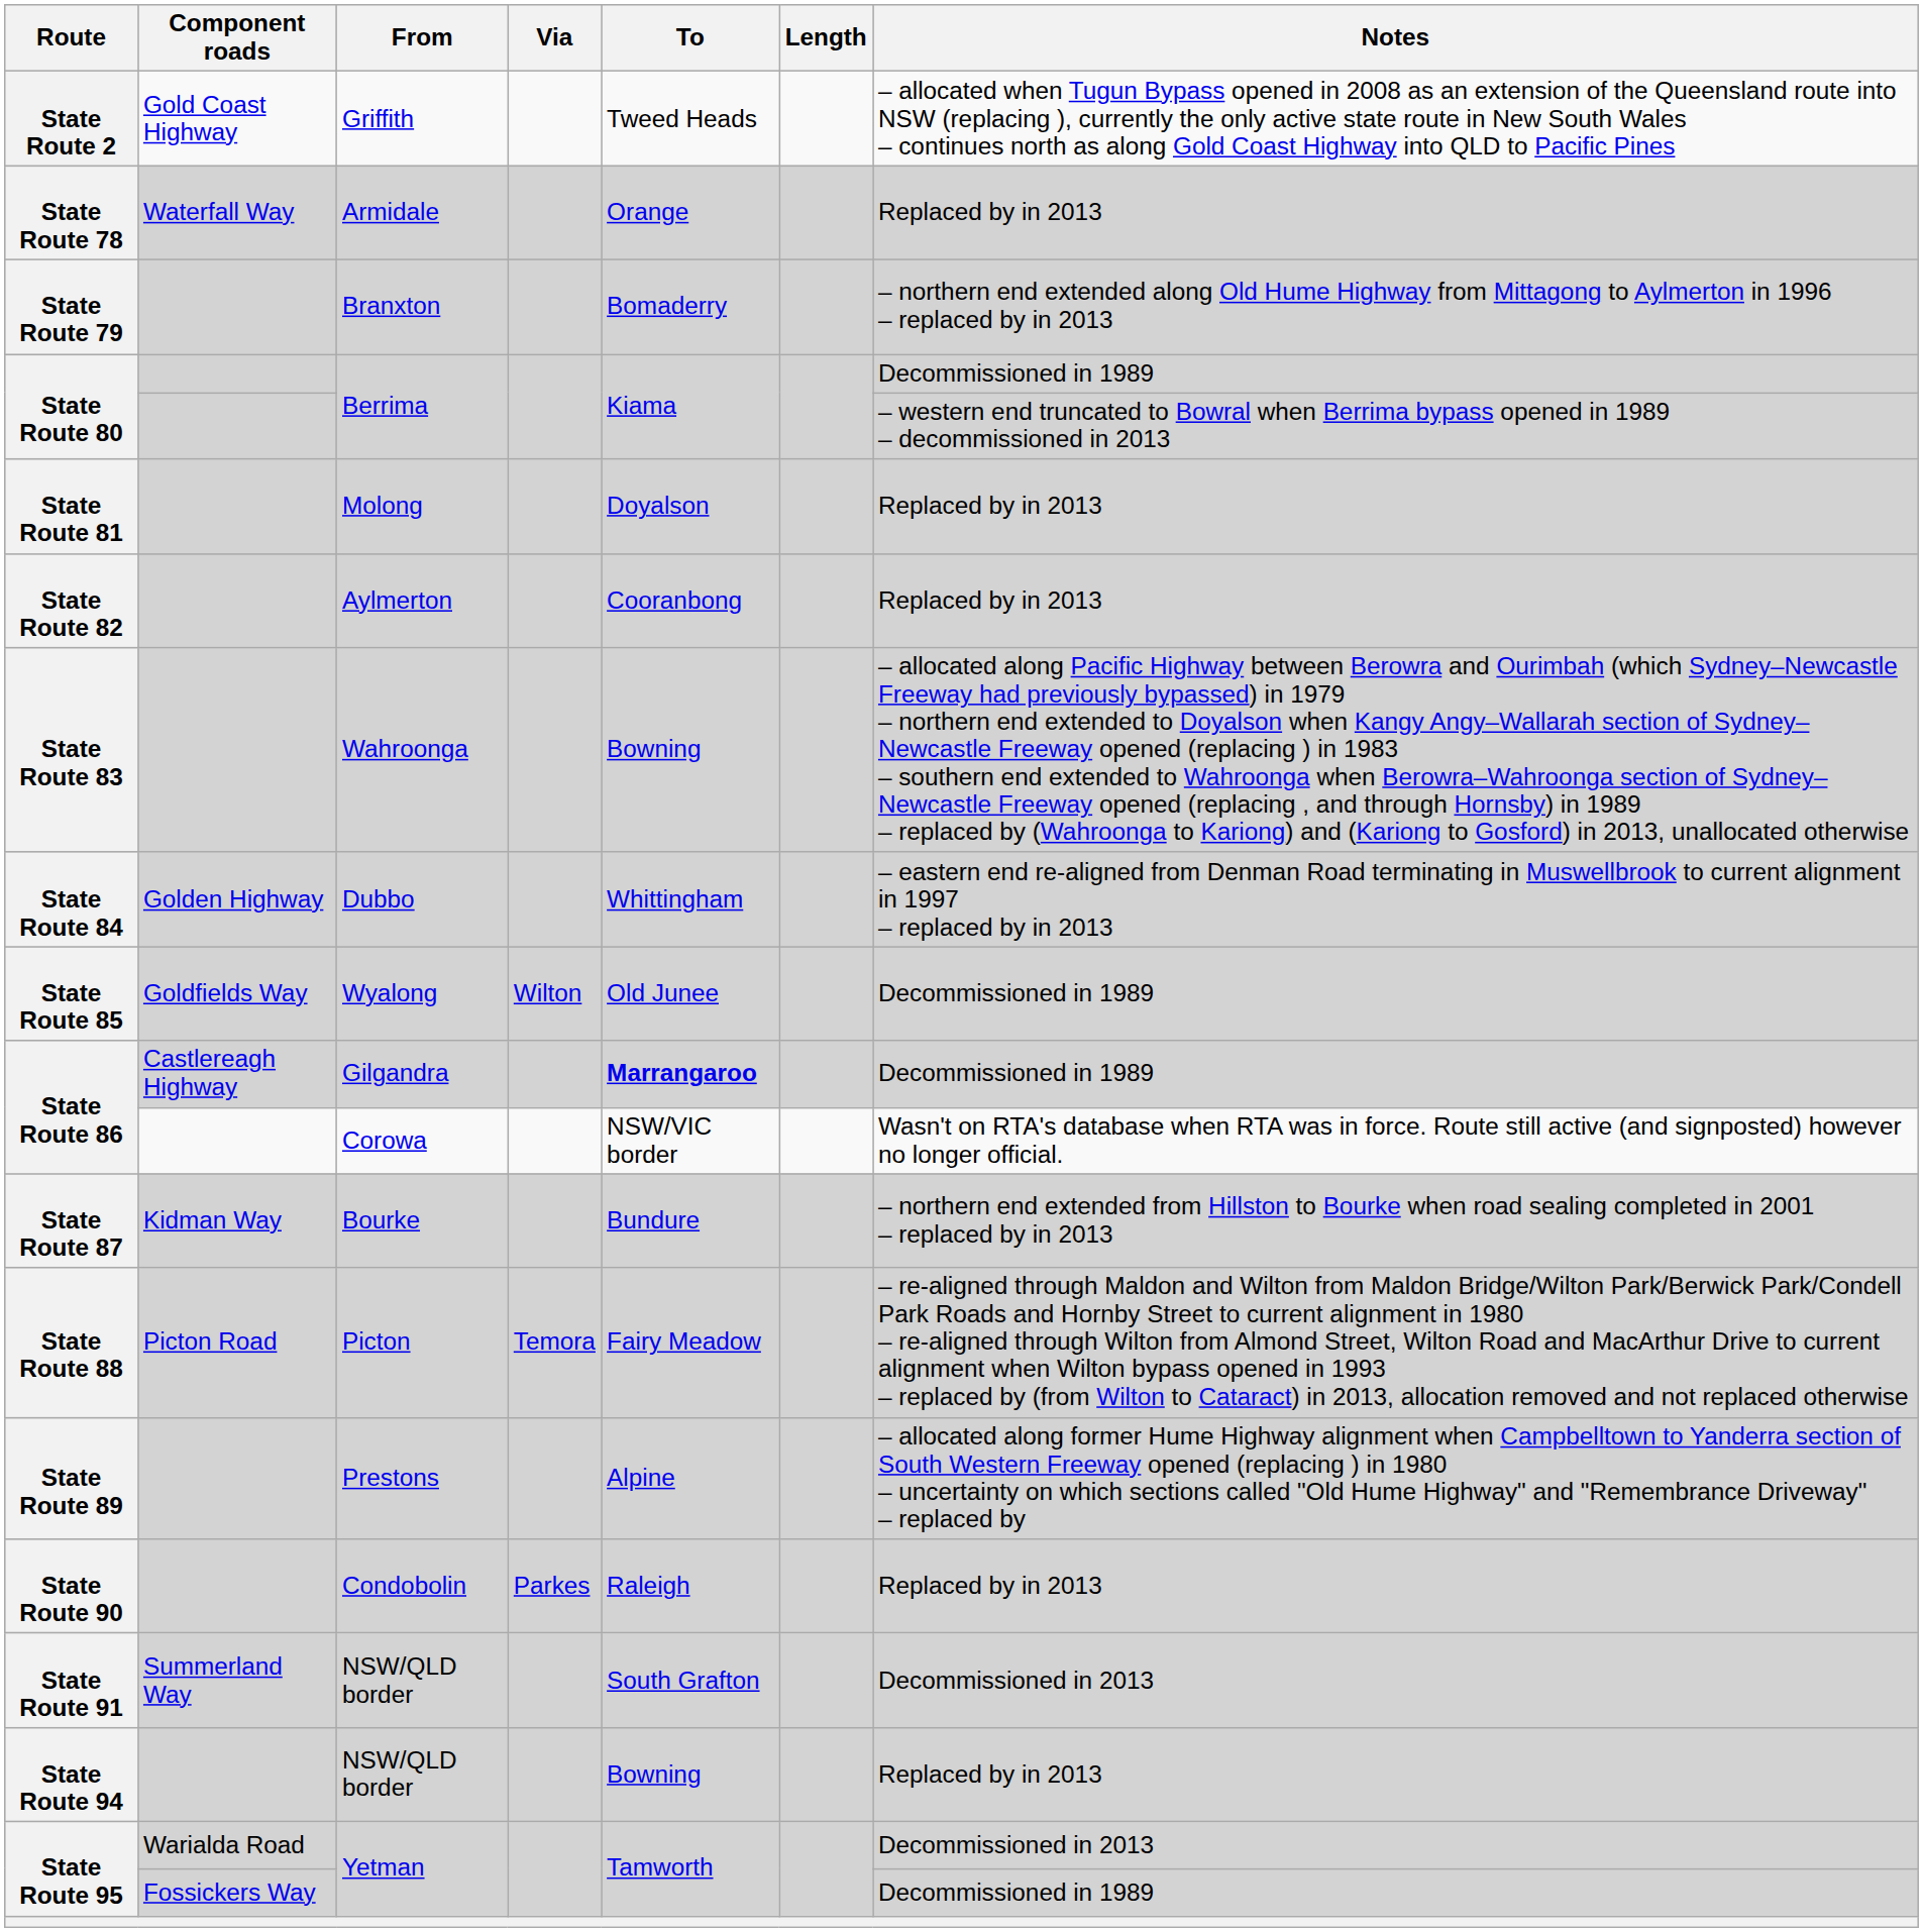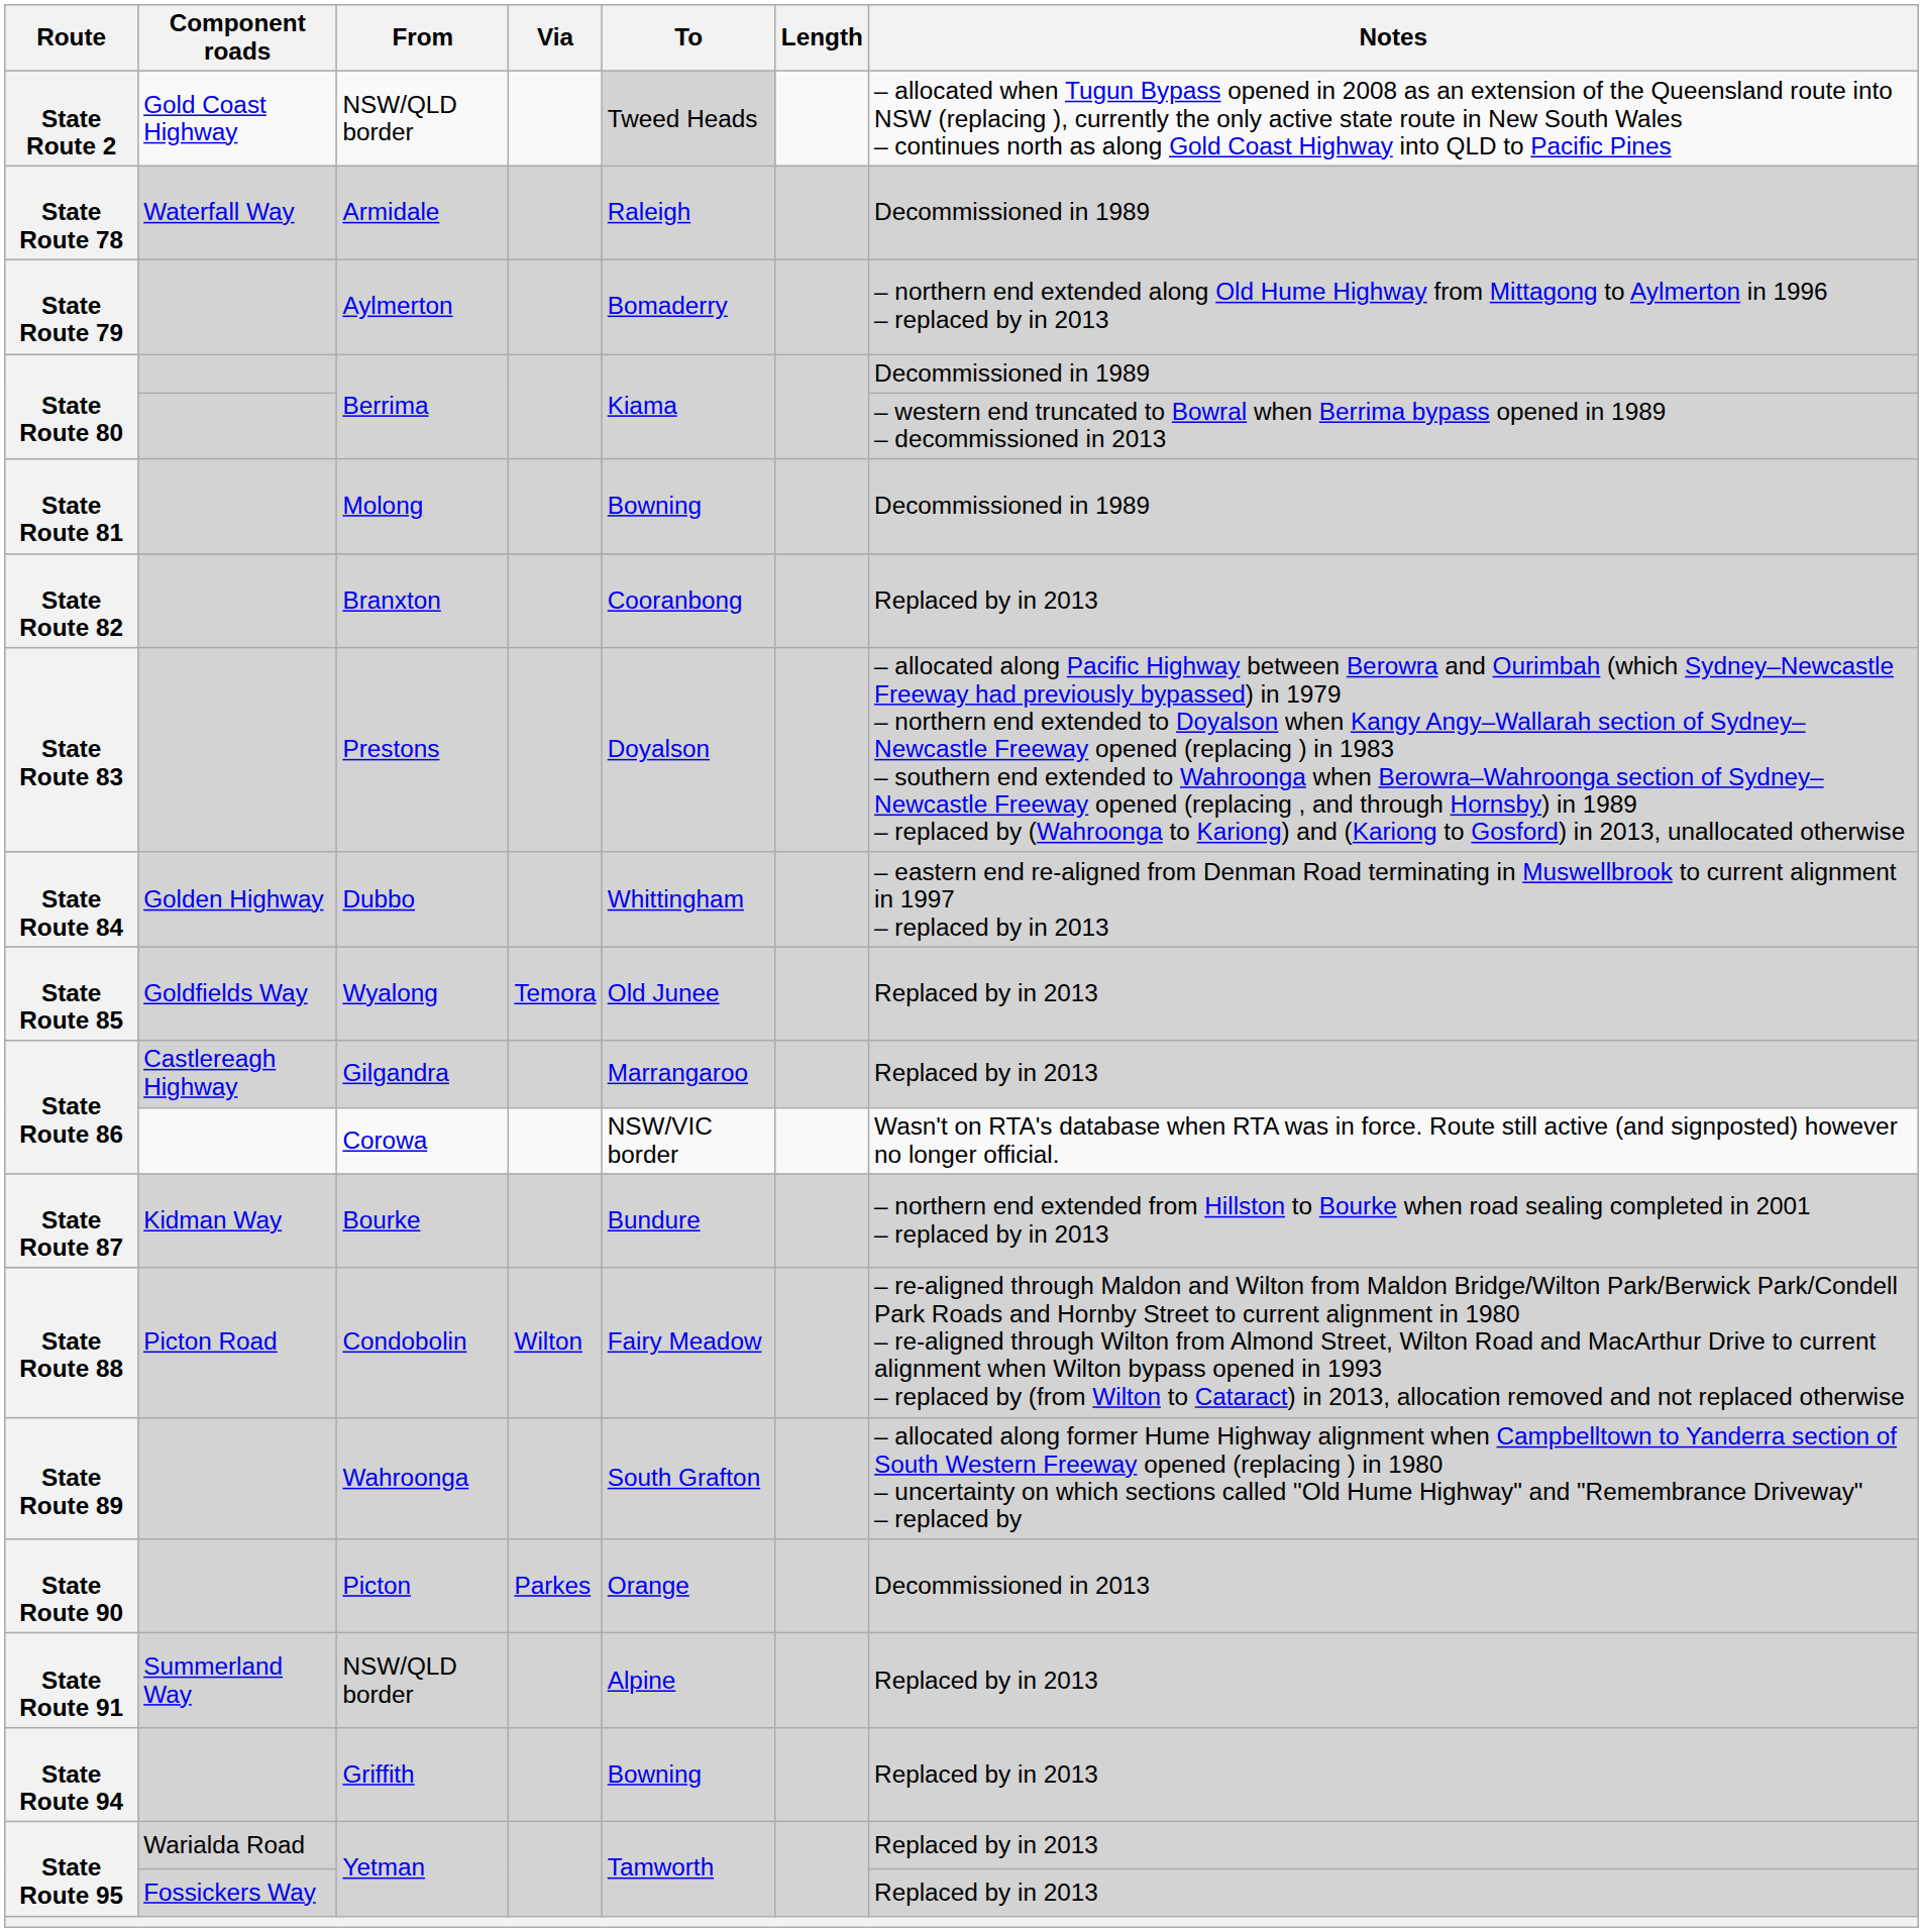State Route 2 | From: Griffith -> NSW/QLD border
State Route 2 | To: no background -> lightgrey background
State Route 78 | To: Orange -> Raleigh
State Route 78 | Notes: Replaced by in 2013 -> Decommissioned in 1989
State Route 79 | From: Branxton -> Aylmerton
State Route 81 | To: Doyalson -> Bowning
State Route 81 | Notes: Replaced by in 2013 -> Decommissioned in 1989
State Route 82 | From: Aylmerton -> Branxton
State Route 83 | From: Wahroonga -> Prestons
State Route 83 | To: Bowning -> Doyalson
State Route 85 | Via: Wilton -> Temora
State Route 85 | Notes: Decommissioned in 1989 -> Replaced by in 2013
State Route 86 / Castlereagh Highway | To: bold -> normal
State Route 86 / Castlereagh Highway | Notes: Decommissioned in 1989 -> Replaced by in 2013
State Route 88 | From: Picton -> Condobolin
State Route 88 | Via: Temora -> Wilton
State Route 89 | From: Prestons -> Wahroonga
State Route 89 | To: Alpine -> South Grafton
State Route 90 | From: Condobolin -> Picton
State Route 90 | To: Raleigh -> Orange
State Route 90 | Notes: Replaced by in 2013 -> Decommissioned in 2013
State Route 91 | To: South Grafton -> Alpine
State Route 91 | Notes: Decommissioned in 2013 -> Replaced by in 2013
State Route 94 | From: NSW/QLD border -> Griffith
State Route 95 / Warialda Road | Notes: Decommissioned in 2013 -> Replaced by in 2013
State Route 95 / Fossickers Way | Notes: Decommissioned in 1989 -> Replaced by in 2013
